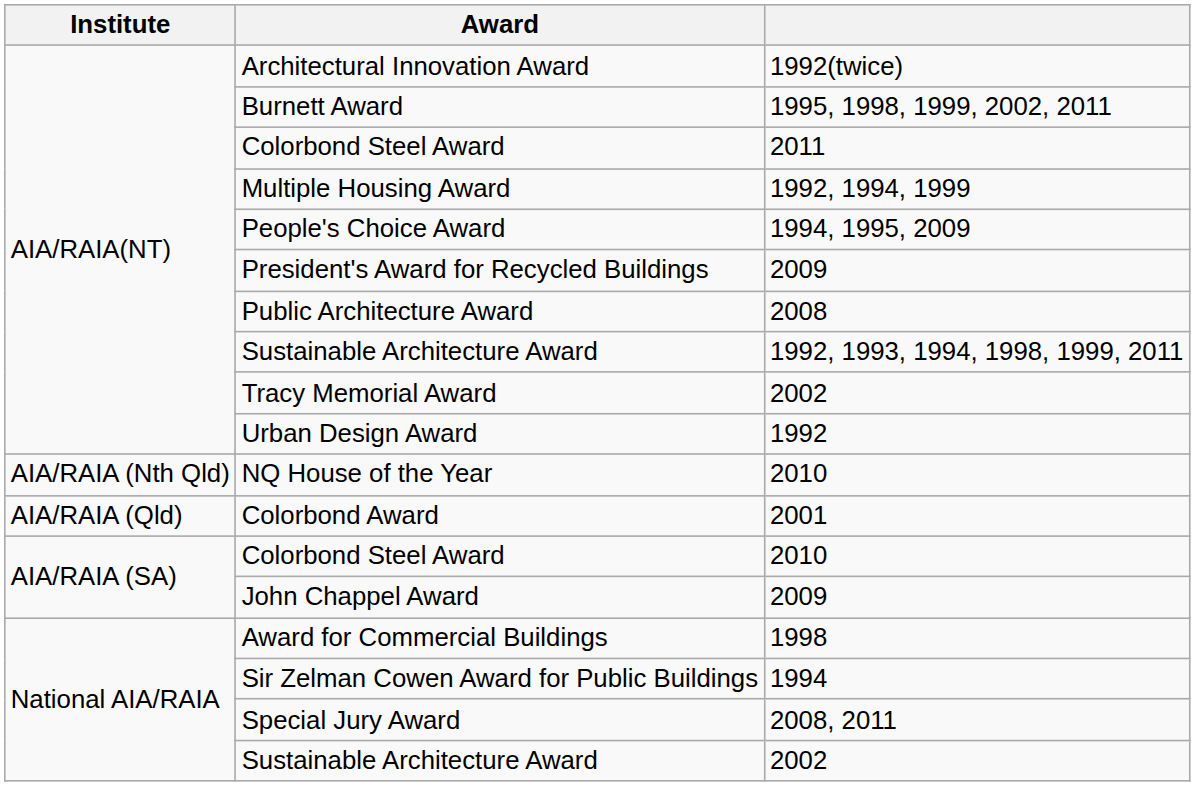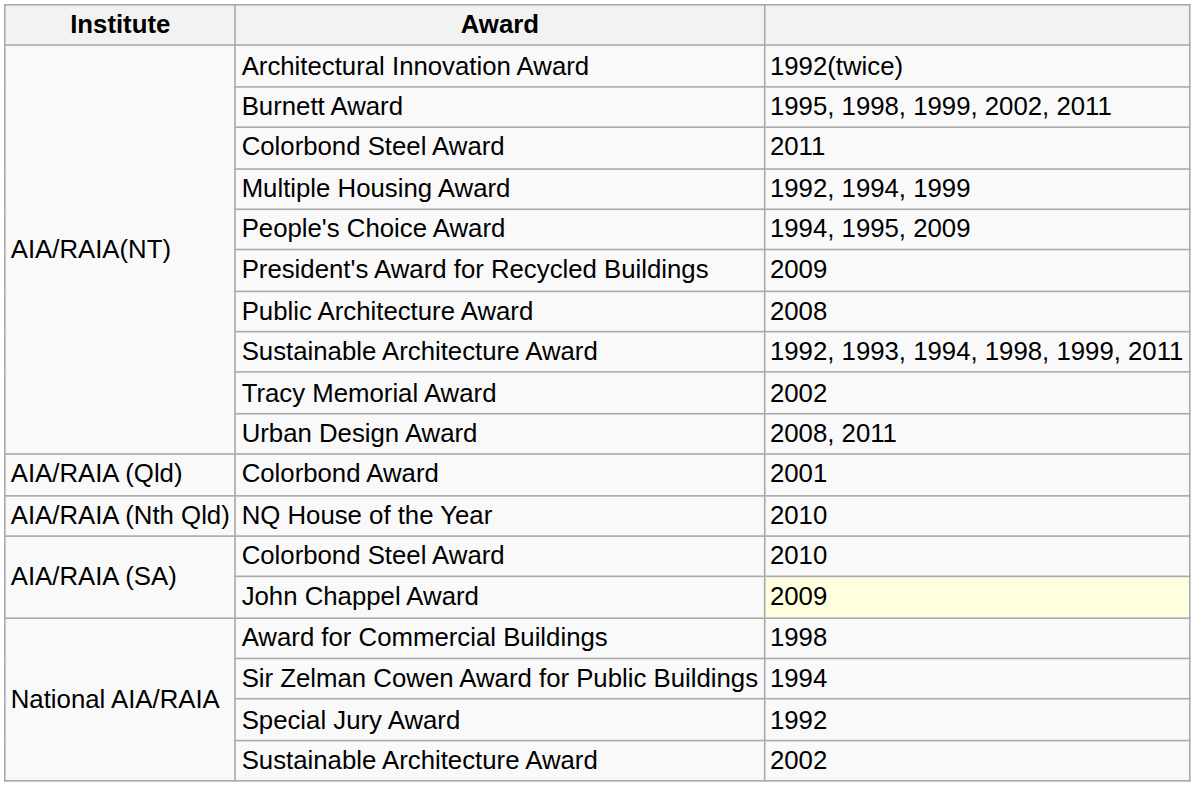Urban Design Award | column 3: 1992 -> 2008, 2011
rows swapped: NQ House of the Year <-> Colorbond Award
John Chappel Award | column 3: no background -> lightyellow background
Special Jury Award | column 3: 2008, 2011 -> 1992
